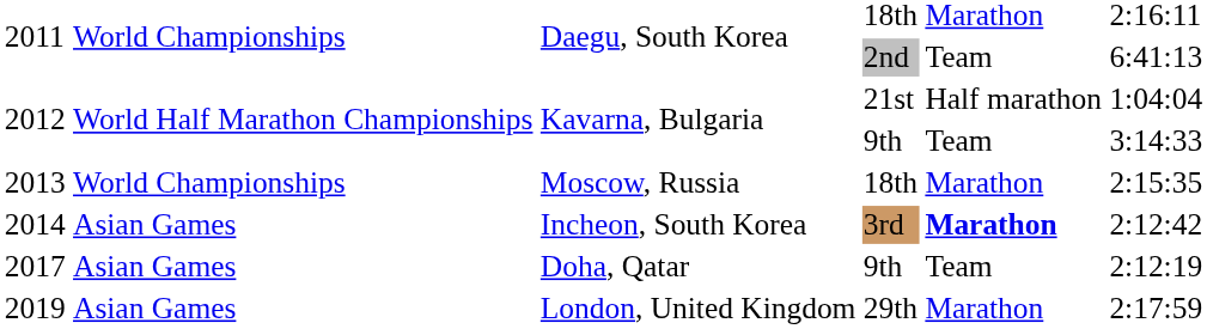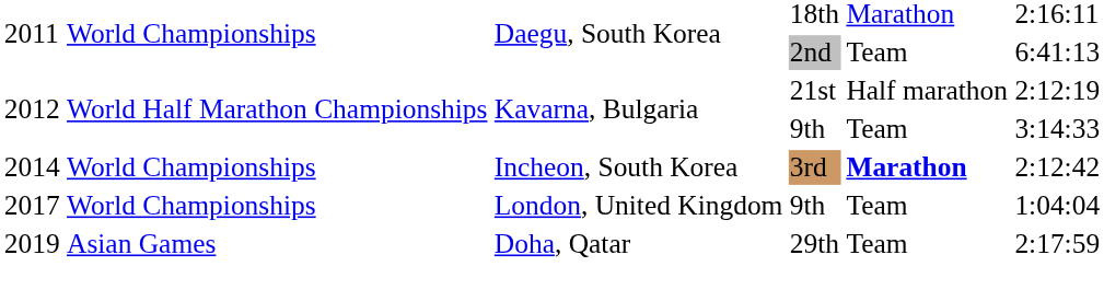2012 / 21st | column 6: 1:04:04 -> 2:12:19
- row: 2013 | World Championships | Moscow, Russia | 18th | Marathon | 2:15:35
2014 | column 2: Asian Games -> World Championships
2017 | column 2: Asian Games -> World Championships
2017 | column 3: Doha, Qatar -> London, United Kingdom
2017 | column 6: 2:12:19 -> 1:04:04
2019 | column 3: London, United Kingdom -> Doha, Qatar
2019 | column 5: Marathon -> Team
